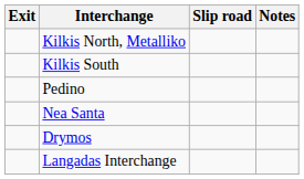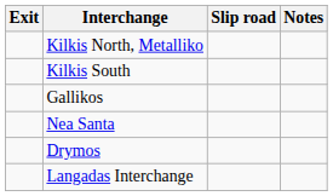- row: Pedino
+ row: Gallikos
